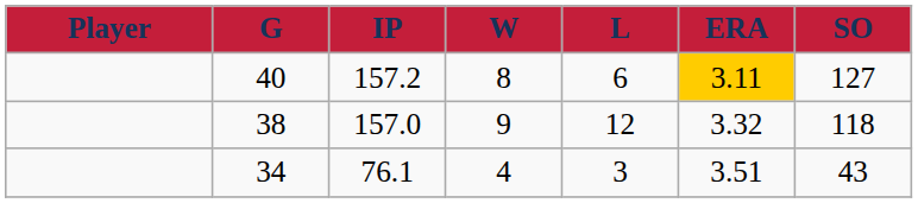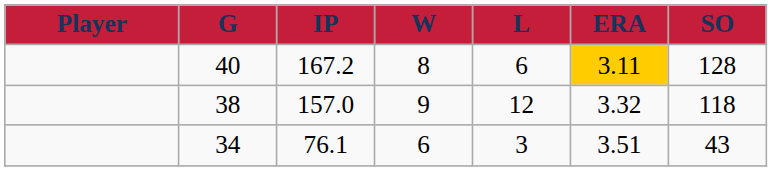40 | IP: 157.2 -> 167.2
40 | SO: 127 -> 128
34 | W: 4 -> 6
